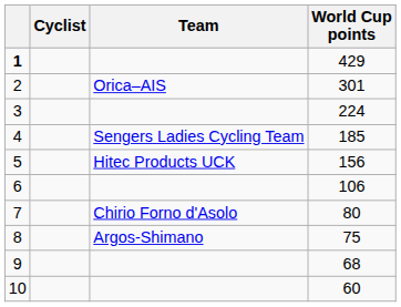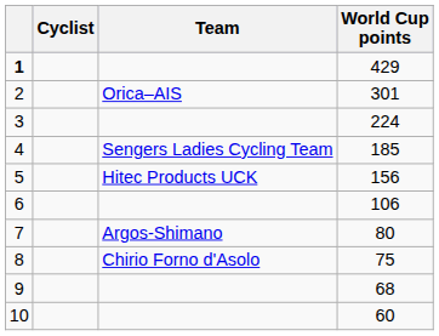7 | Team: Chirio Forno d'Asolo -> Argos-Shimano
8 | Team: Argos-Shimano -> Chirio Forno d'Asolo
